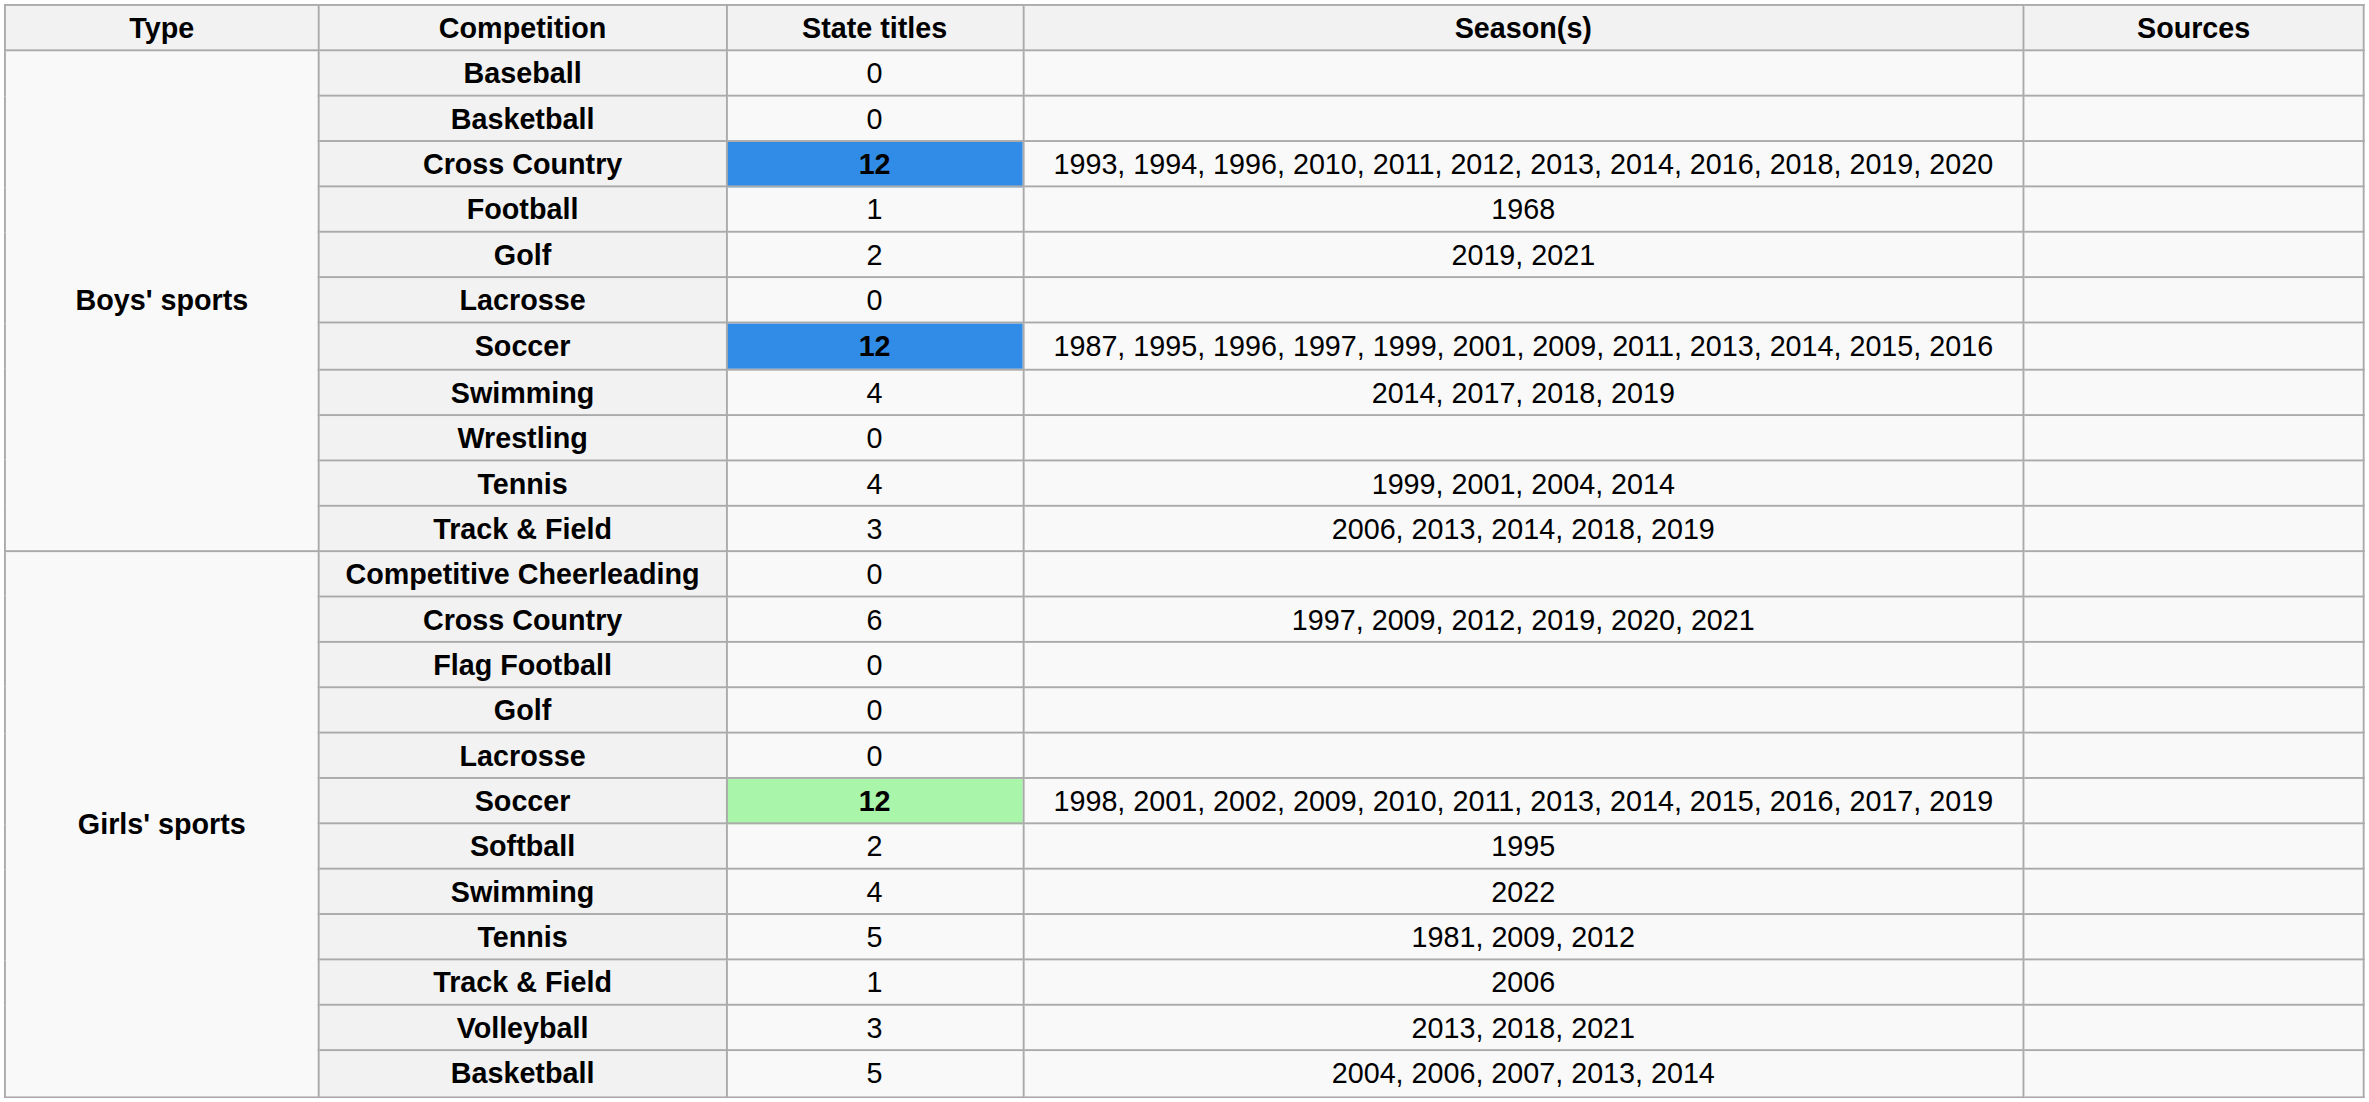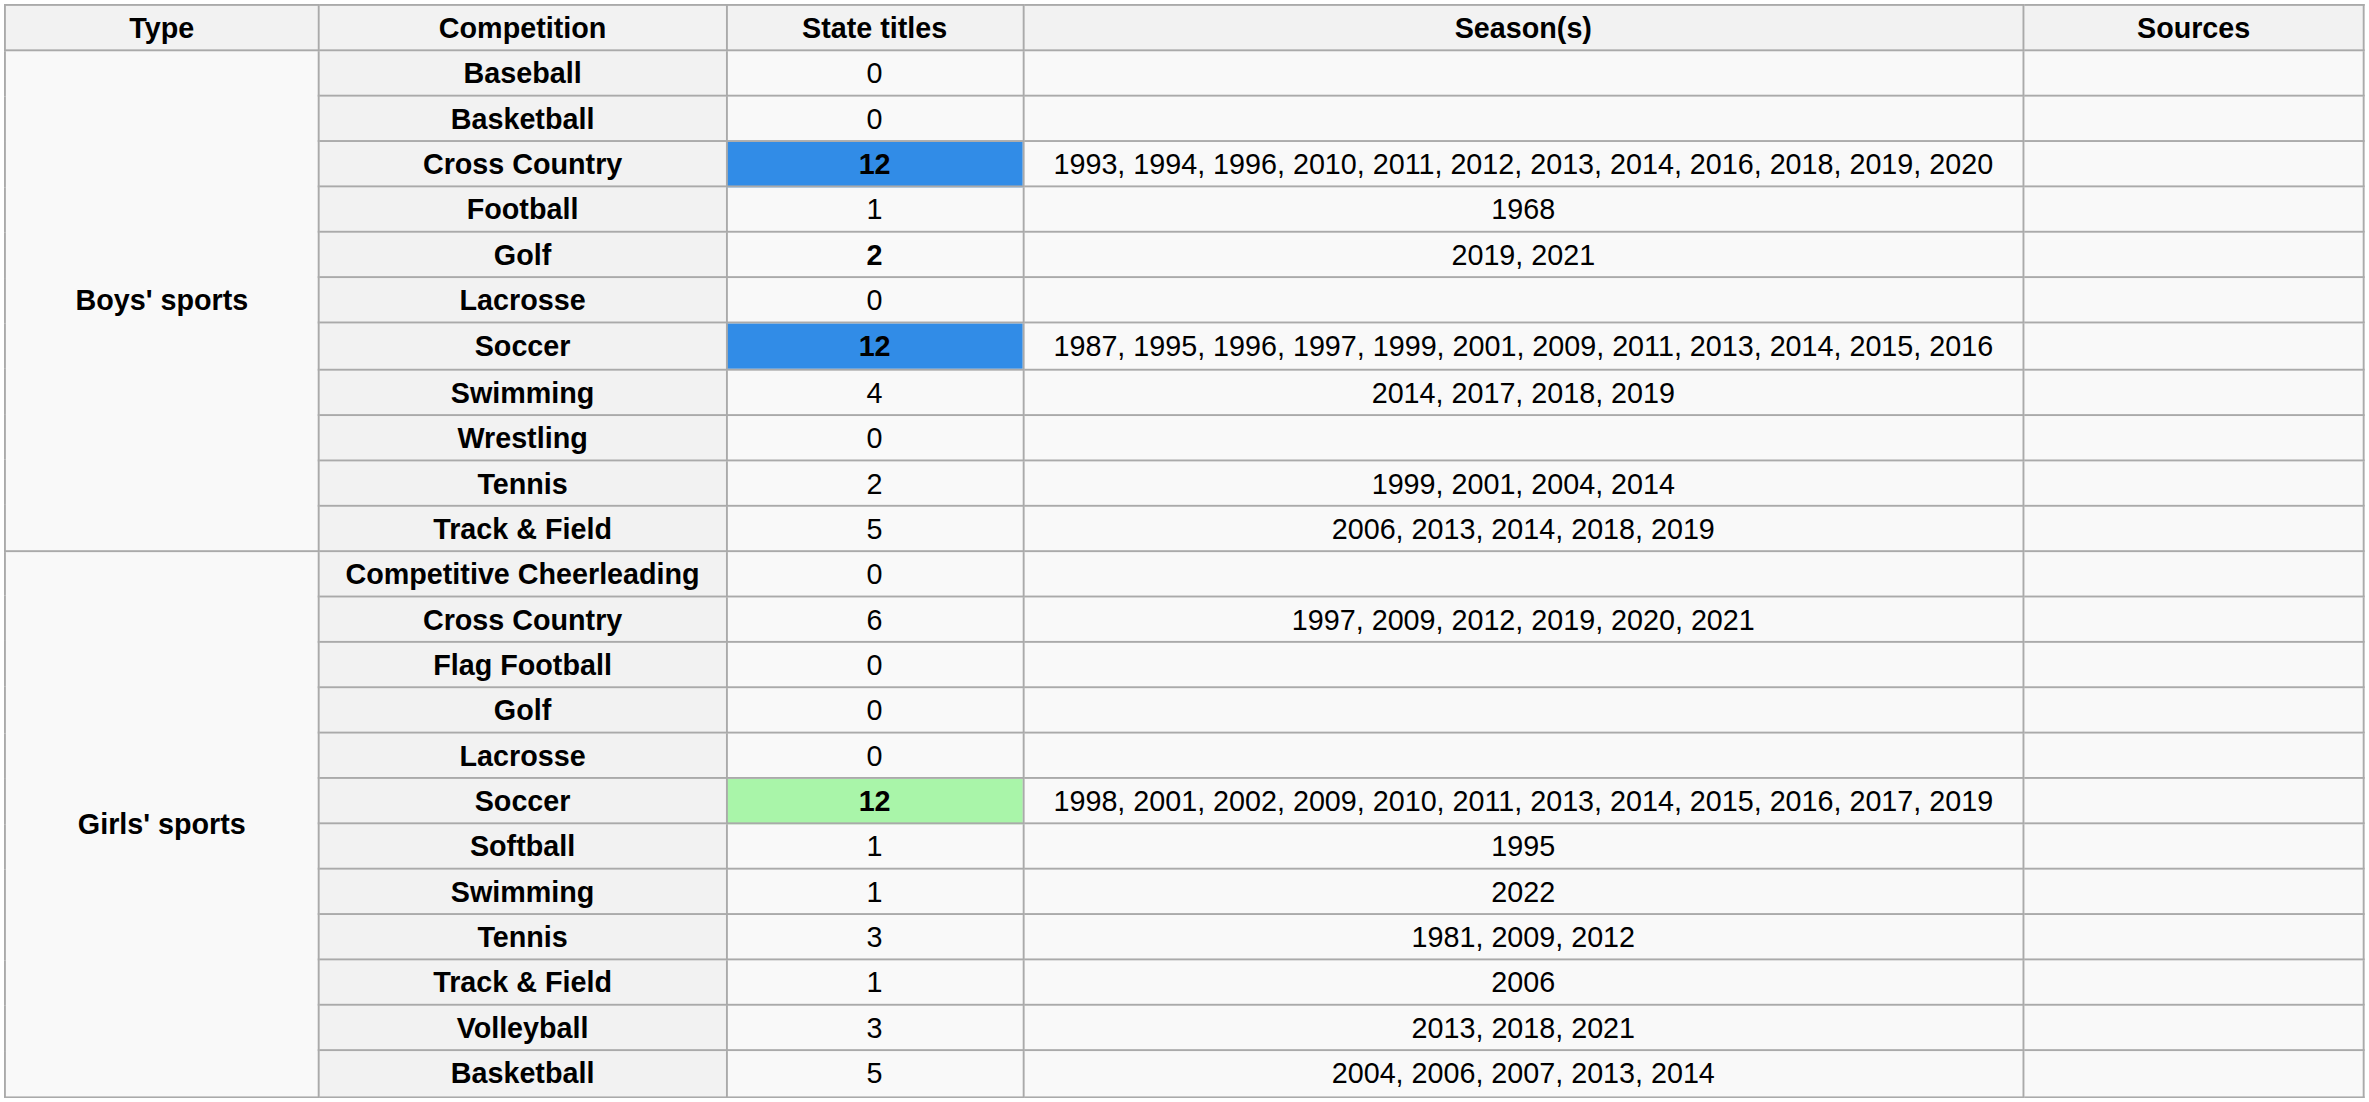2019, 2021 | State titles: normal -> bold
1999, 2001, 2004, 2014 | State titles: 4 -> 2
2006, 2013, 2014, 2018, 2019 | State titles: 3 -> 5
1995 | State titles: 2 -> 1
2022 | State titles: 4 -> 1
1981, 2009, 2012 | State titles: 5 -> 3
